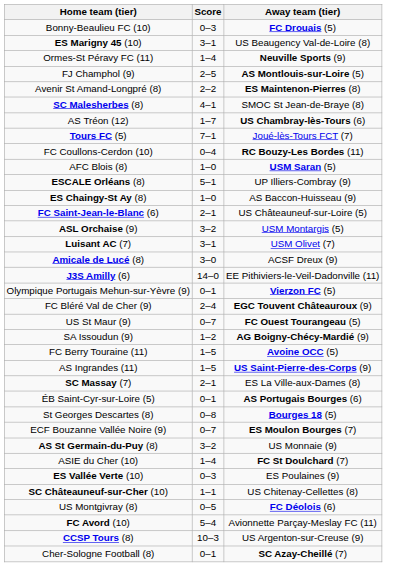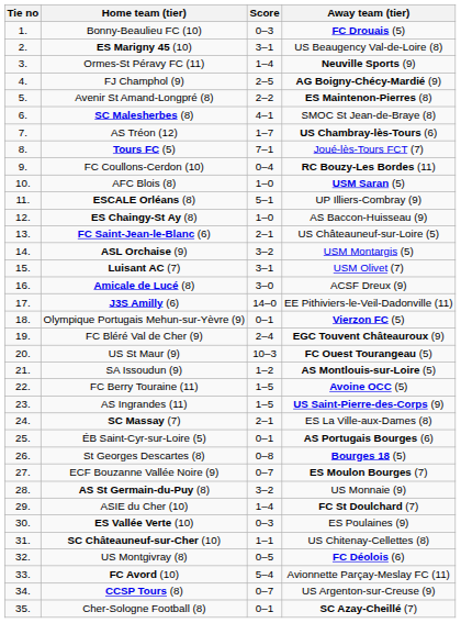+ column: Tie no | 1. | 2. | 3. | 4. | 5. | 6. | 7. | 8. | 9. | 10. | 11. | 12. | 13. | 14. | 15. | 16. | 17. | 18. | 19. | 20. | 21. | 22. | 23. | 24. | 25. | 26. | 27. | 28. | 29. | 30. | 31. | 32. | 33. | 34. | 35.
FJ Champhol (9) | Away team (tier): AS Montlouis-sur-Loire (5) -> AG Boigny-Chécy-Mardié (9)
US St Maur (9) | Score: 0–7 -> 10–3
SA Issoudun (9) | Away team (tier): AG Boigny-Chécy-Mardié (9) -> AS Montlouis-sur-Loire (5)
CCSP Tours (8) | Score: 10–3 -> 0–7
